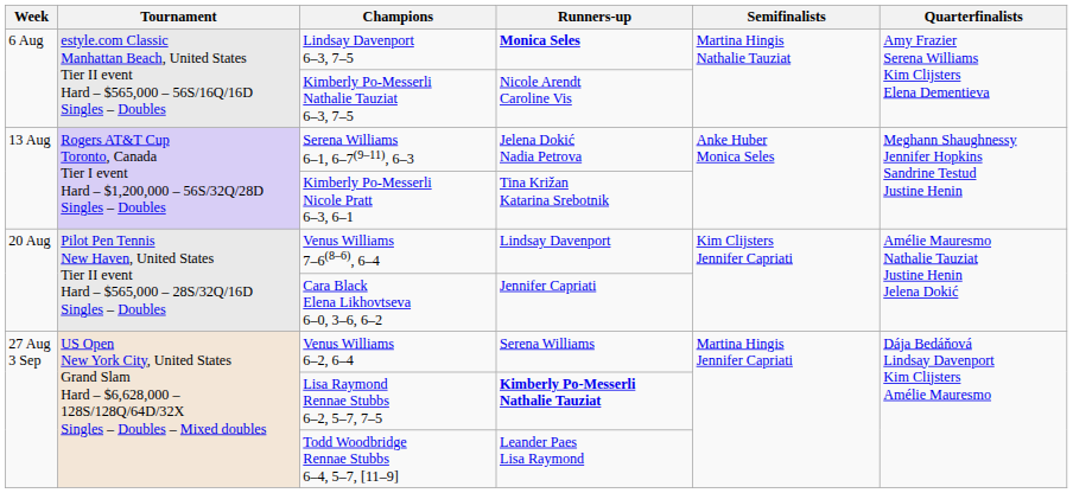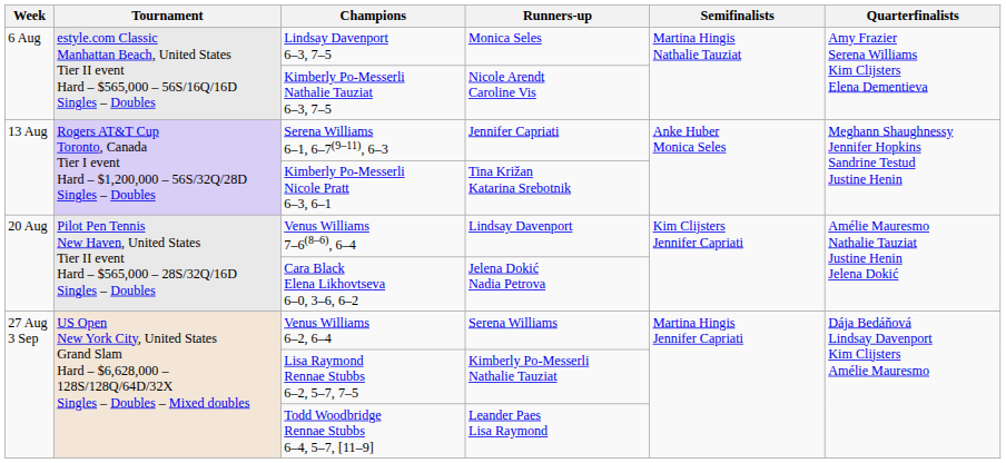Lindsay Davenport 6–3, 7–5 | Runners-up: bold -> normal
Serena Williams 6–1, 6–7(9–11), 6–3 | Runners-up: Jelena Dokić Nadia Petrova -> Jennifer Capriati
Cara Black Elena Likhovtseva 6–0, 3–6, 6–2 | Runners-up: Jennifer Capriati -> Jelena Dokić Nadia Petrova
Lisa Raymond Rennae Stubbs 6–2, 5–7, 7–5 | Runners-up: bold -> normal
